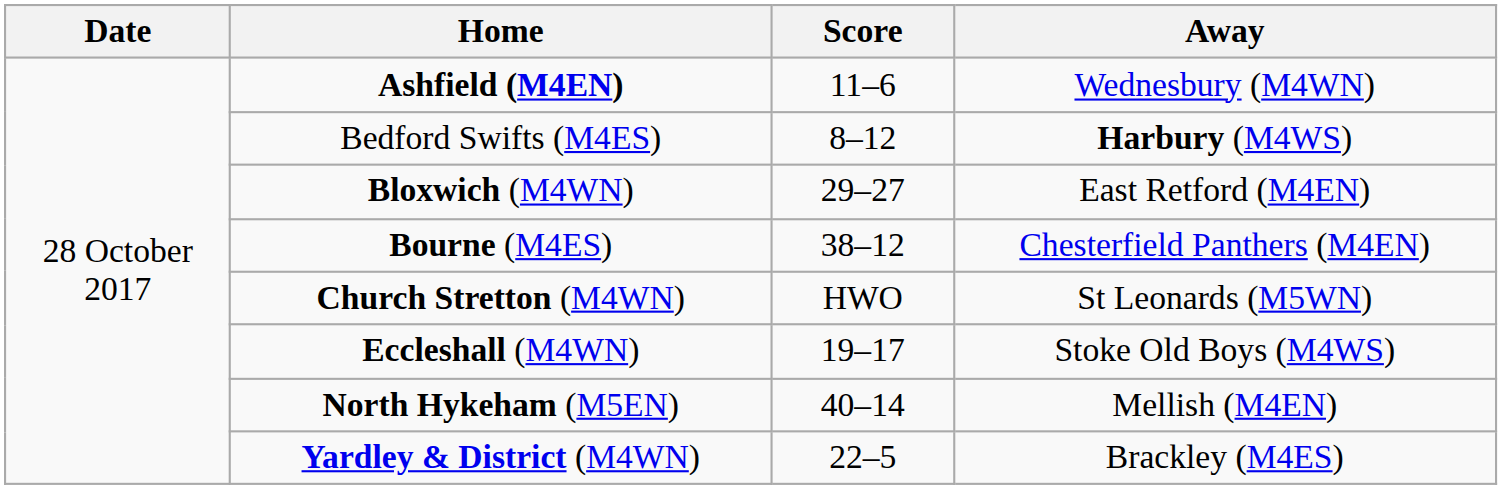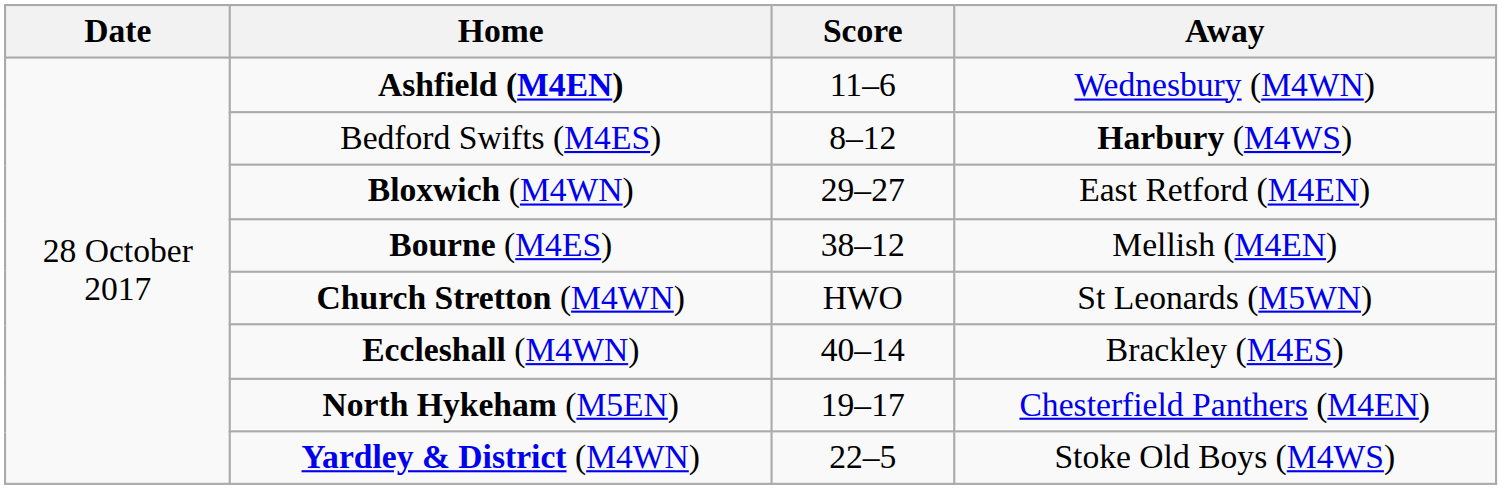Bourne (M4ES) | Away: Chesterfield Panthers (M4EN) -> Mellish (M4EN)
Eccleshall (M4WN) | Score: 19–17 -> 40–14
Eccleshall (M4WN) | Away: Stoke Old Boys (M4WS) -> Brackley (M4ES)
North Hykeham (M5EN) | Score: 40–14 -> 19–17
North Hykeham (M5EN) | Away: Mellish (M4EN) -> Chesterfield Panthers (M4EN)
Yardley & District (M4WN) | Away: Brackley (M4ES) -> Stoke Old Boys (M4WS)
